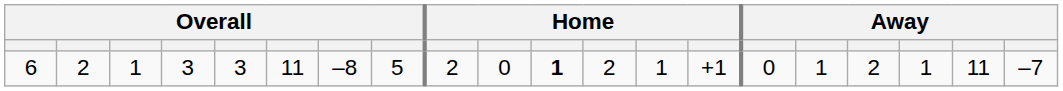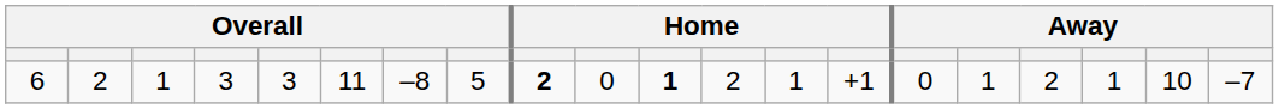6 | column 9: normal -> bold
6 | column 19: 11 -> 10
